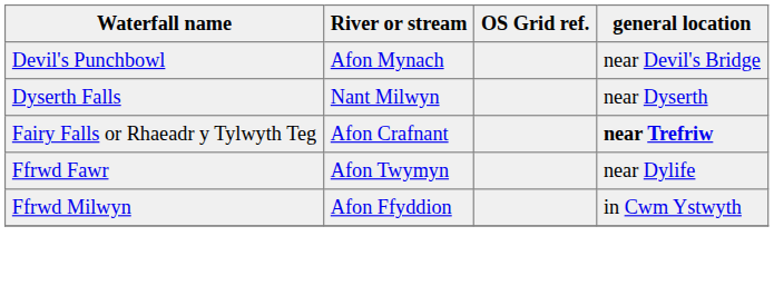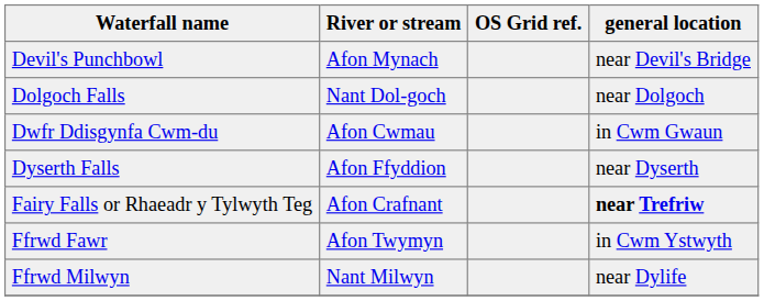+ row: Dolgoch Falls | Nant Dol-goch | near Dolgoch
+ row: Dwfr Ddisgynfa Cwm-du | Afon Cwmau | in Cwm Gwaun
Dyserth Falls | River or stream: Nant Milwyn -> Afon Ffyddion
Ffrwd Fawr | general location: near Dylife -> in Cwm Ystwyth
Ffrwd Milwyn | River or stream: Afon Ffyddion -> Nant Milwyn
Ffrwd Milwyn | general location: in Cwm Ystwyth -> near Dylife
